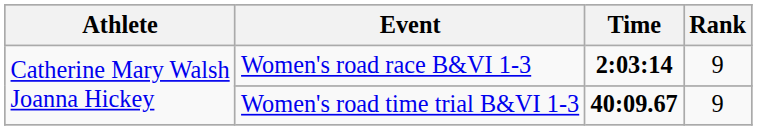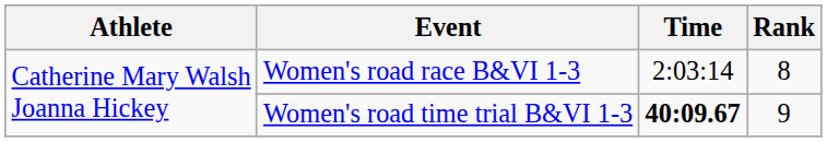Women's road race B&VI 1-3 | Time: bold -> normal
Women's road race B&VI 1-3 | Rank: 9 -> 8
